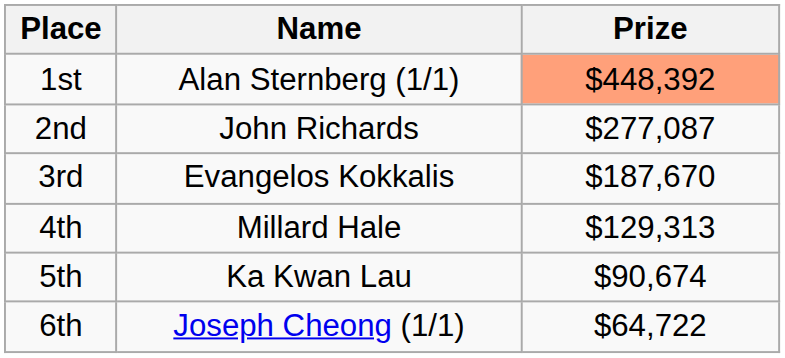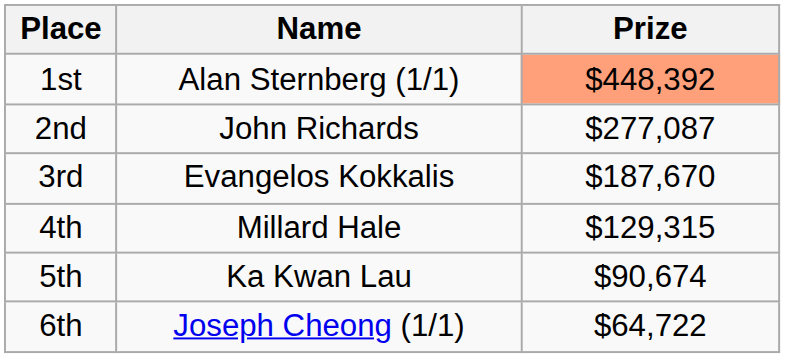4th | Prize: $129,313 -> $129,315
